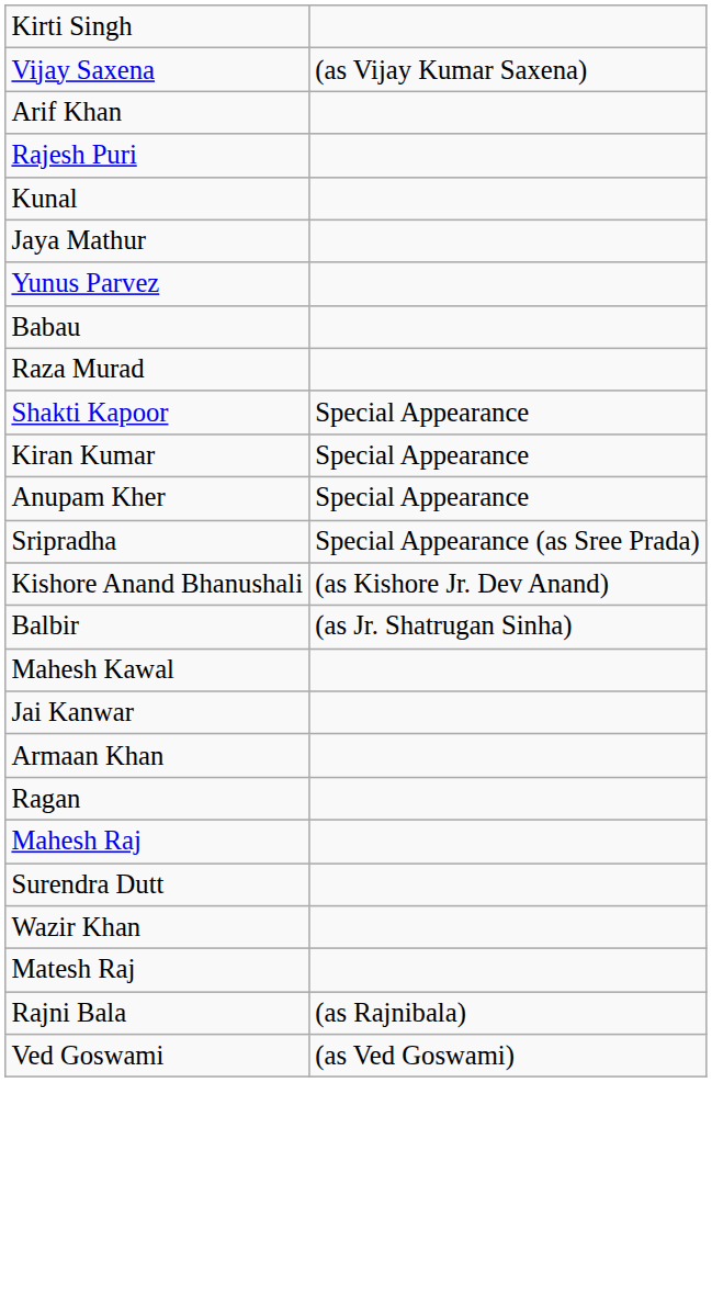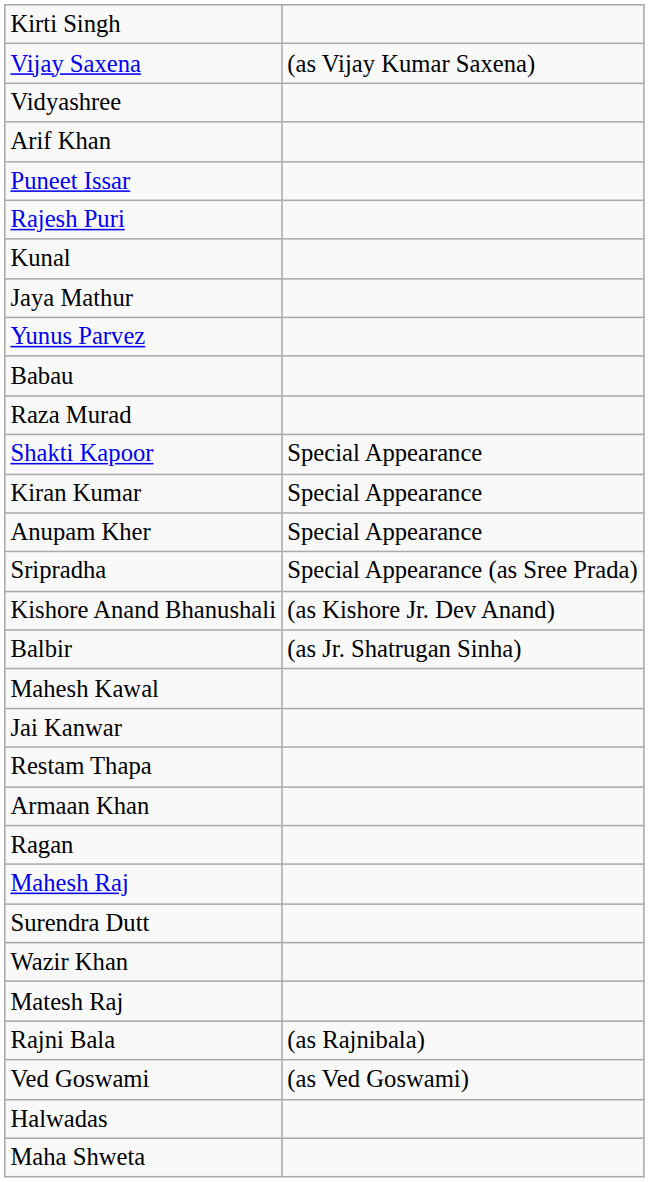+ row: Vidyashree
+ row: Puneet Issar
+ row: Restam Thapa
+ row: Halwadas
+ row: Maha Shweta
